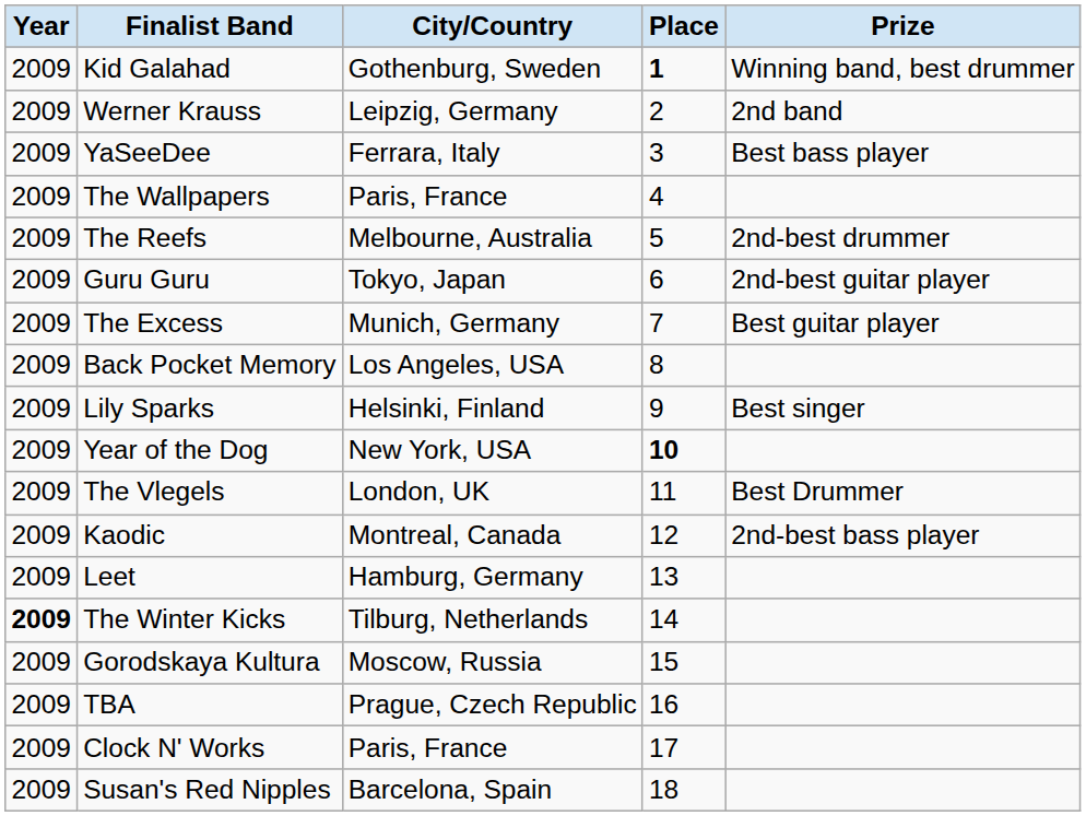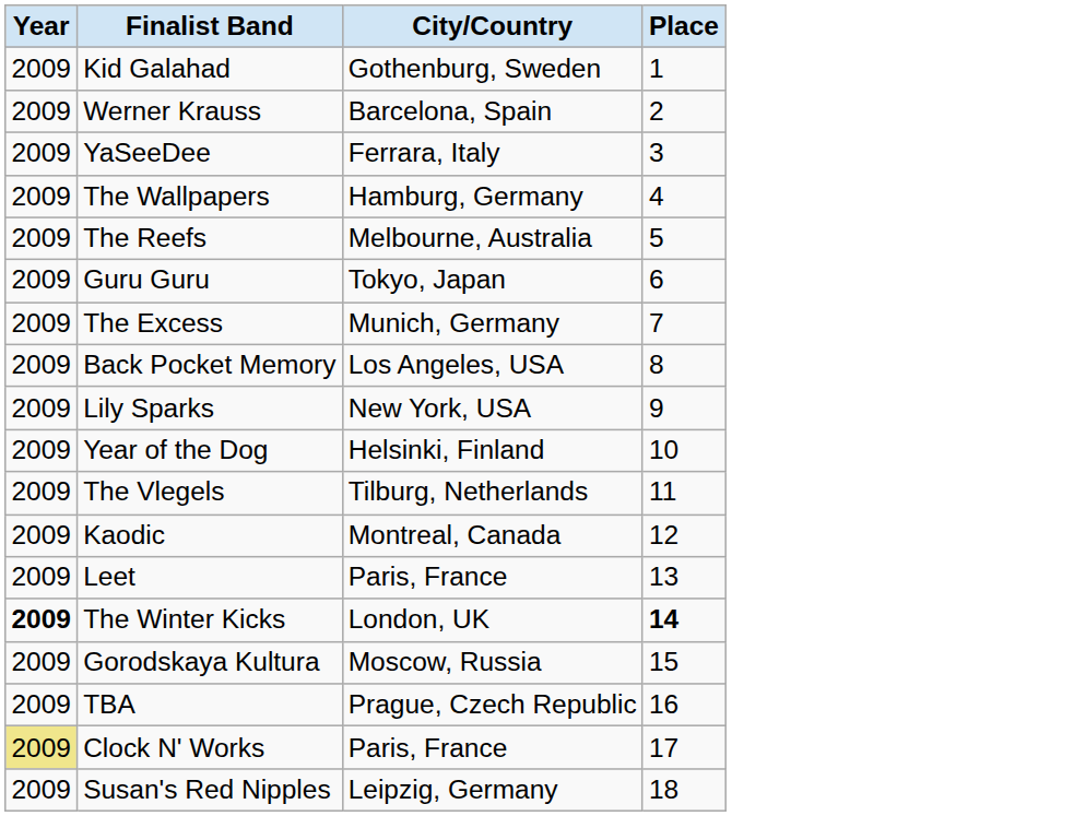- column: Prize | Winning band, best drummer | 2nd band | Best bass player | 2nd-best drummer | 2nd-best guitar player | Best guitar player | Best singer | Best Drummer | 2nd-best bass player
Kid Galahad | Place: bold -> normal
Werner Krauss | City/Country: Leipzig, Germany -> Barcelona, Spain
The Wallpapers | City/Country: Paris, France -> Hamburg, Germany
Lily Sparks | City/Country: Helsinki, Finland -> New York, USA
Year of the Dog | City/Country: New York, USA -> Helsinki, Finland
Year of the Dog | Place: bold -> normal
The Vlegels | City/Country: London, UK -> Tilburg, Netherlands
Leet | City/Country: Hamburg, Germany -> Paris, France
The Winter Kicks | City/Country: Tilburg, Netherlands -> London, UK
The Winter Kicks | Place: normal -> bold
Clock N' Works | Year: no background -> khaki background
Susan's Red Nipples | City/Country: Barcelona, Spain -> Leipzig, Germany
